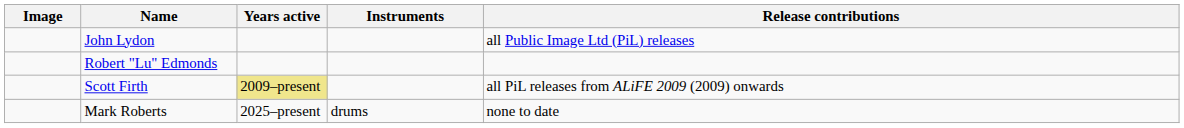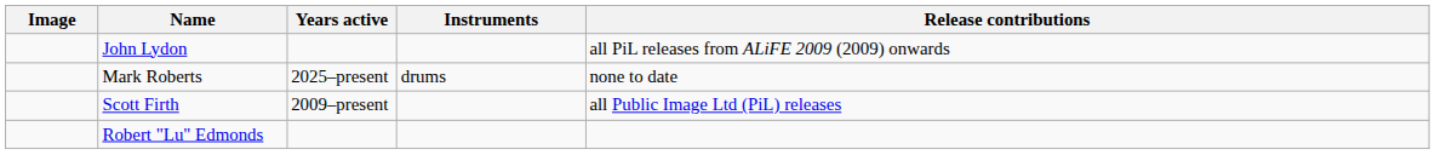John Lydon | Release contributions: all Public Image Ltd (PiL) releases -> all PiL releases from ALiFE 2009 (2009) onwards
rows swapped: Robert "Lu" Edmonds <-> Mark Roberts
Scott Firth | Years active: khaki background -> no background
Scott Firth | Release contributions: all PiL releases from ALiFE 2009 (2009) onwards -> all Public Image Ltd (PiL) releases
